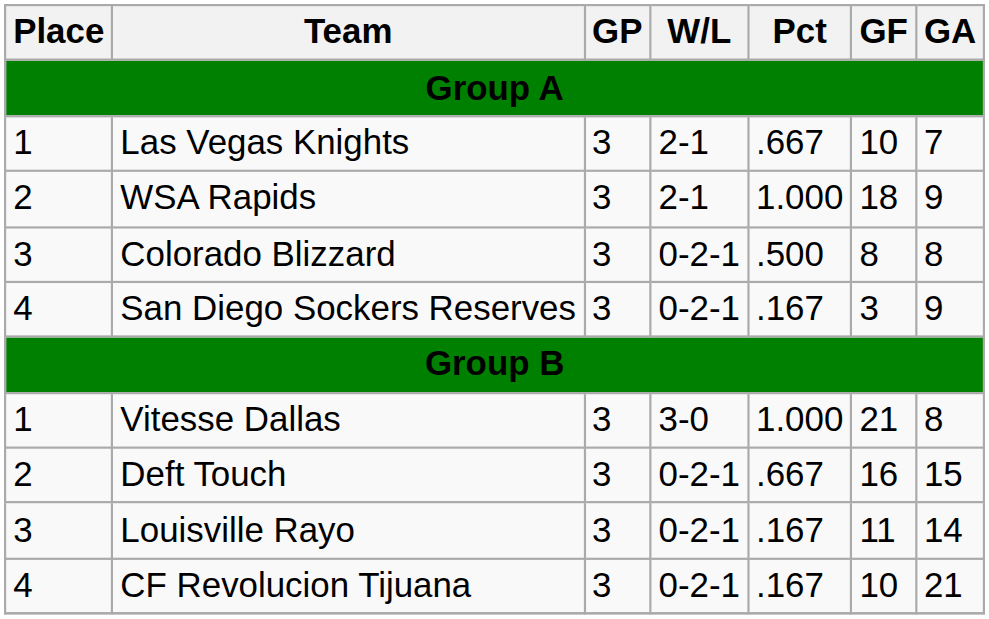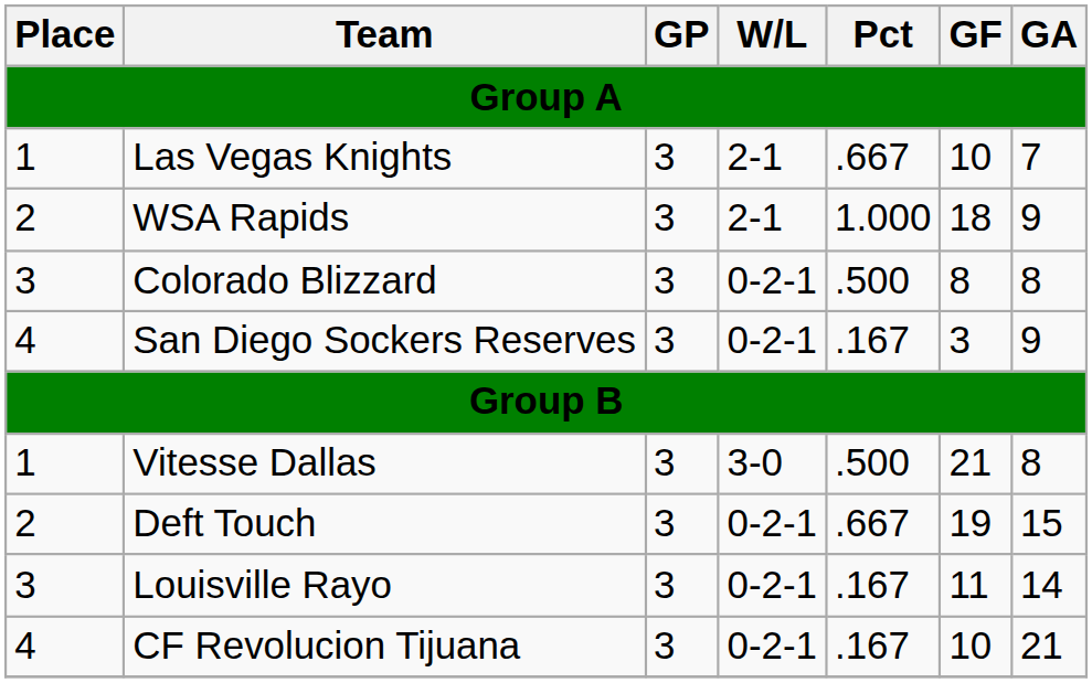Vitesse Dallas | Pct: 1.000 -> .500
Deft Touch | GF: 16 -> 19
